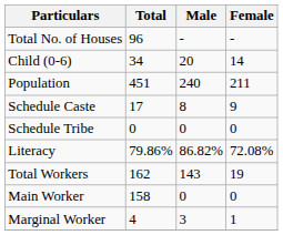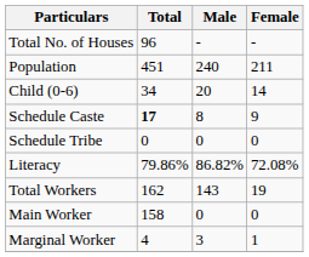rows swapped: Population <-> Child (0-6)
Schedule Caste | Total: normal -> bold
